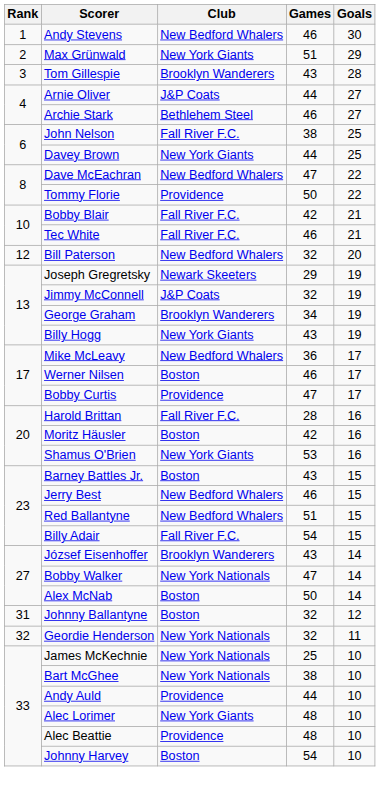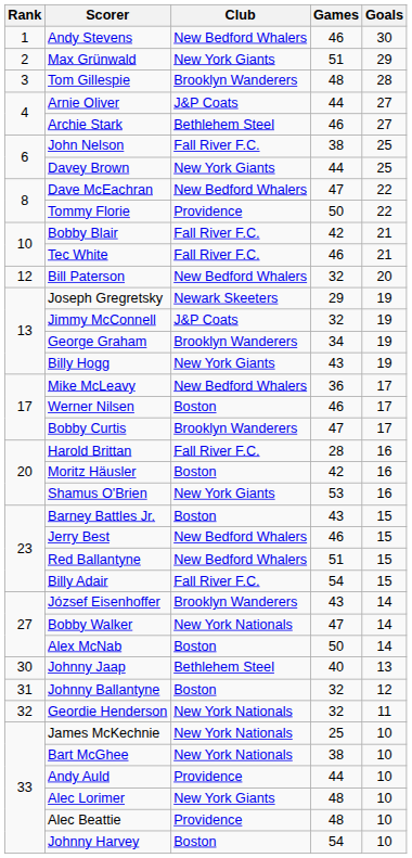Tom Gillespie | Games: 43 -> 48
Bobby Curtis | Club: Providence -> Brooklyn Wanderers
+ row: 30 | Johnny Jaap | Bethlehem Steel | 40 | 13
